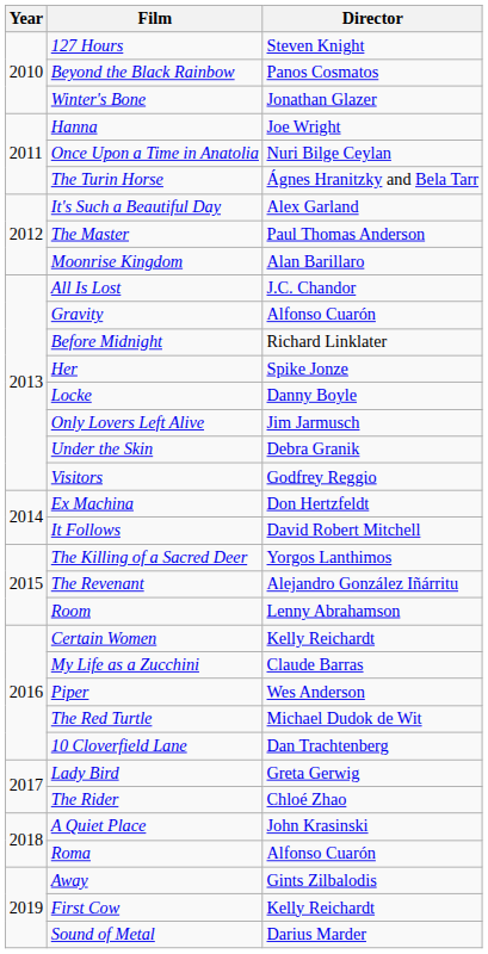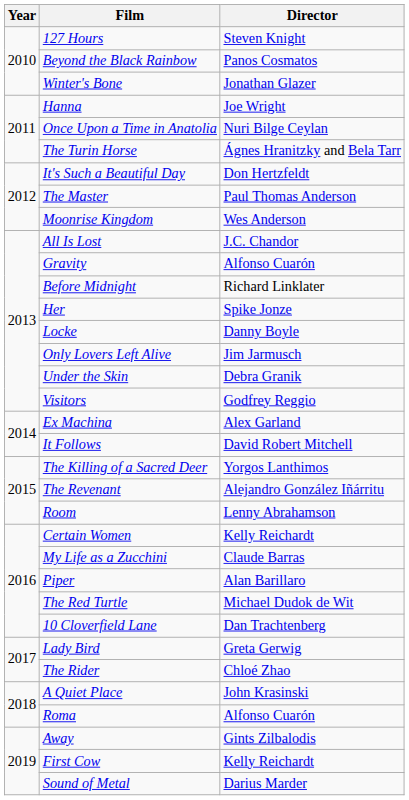It's Such a Beautiful Day | Director: Alex Garland -> Don Hertzfeldt
Moonrise Kingdom | Director: Alan Barillaro -> Wes Anderson
Ex Machina | Director: Don Hertzfeldt -> Alex Garland
Piper | Director: Wes Anderson -> Alan Barillaro
